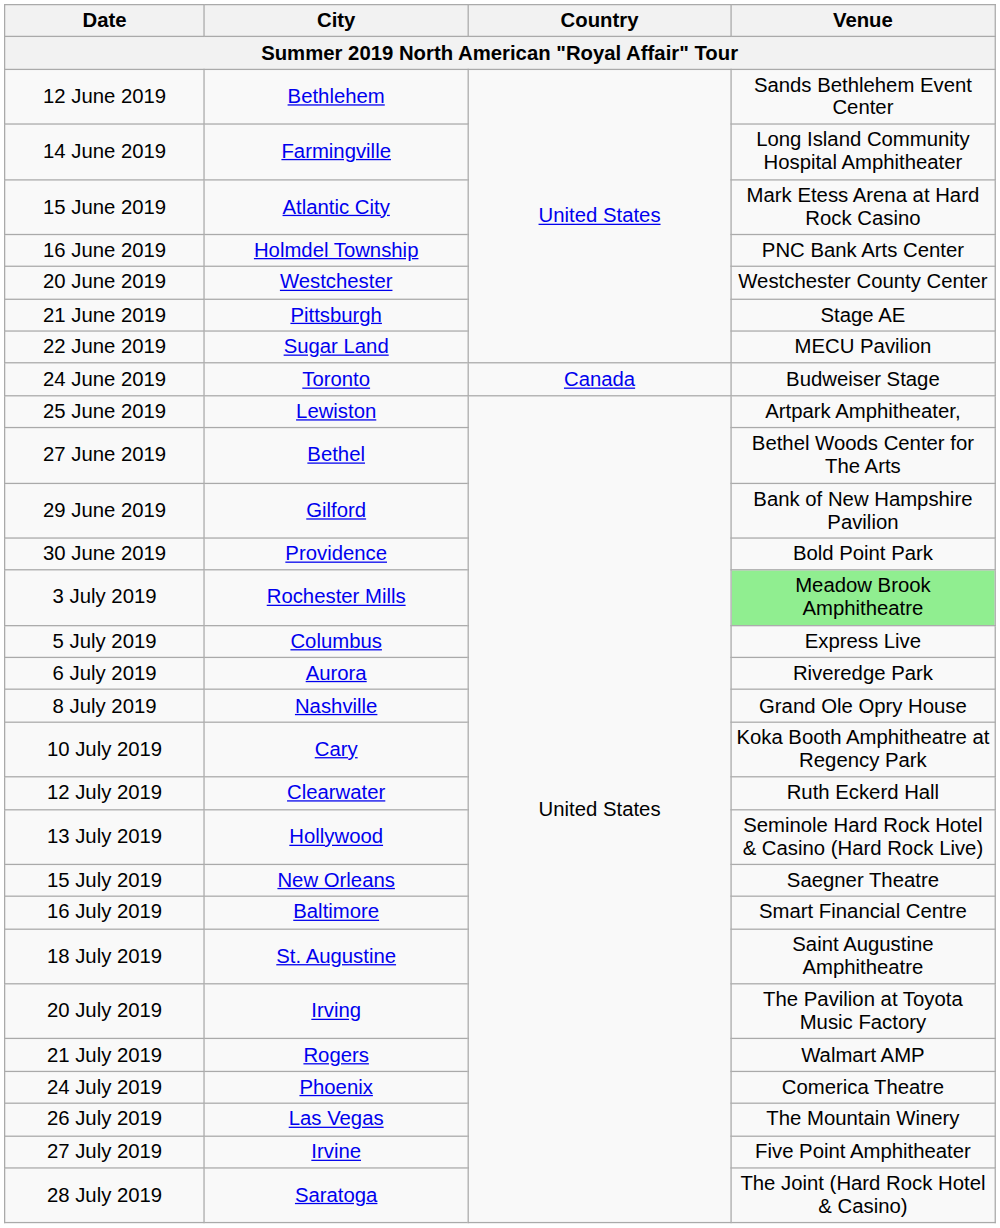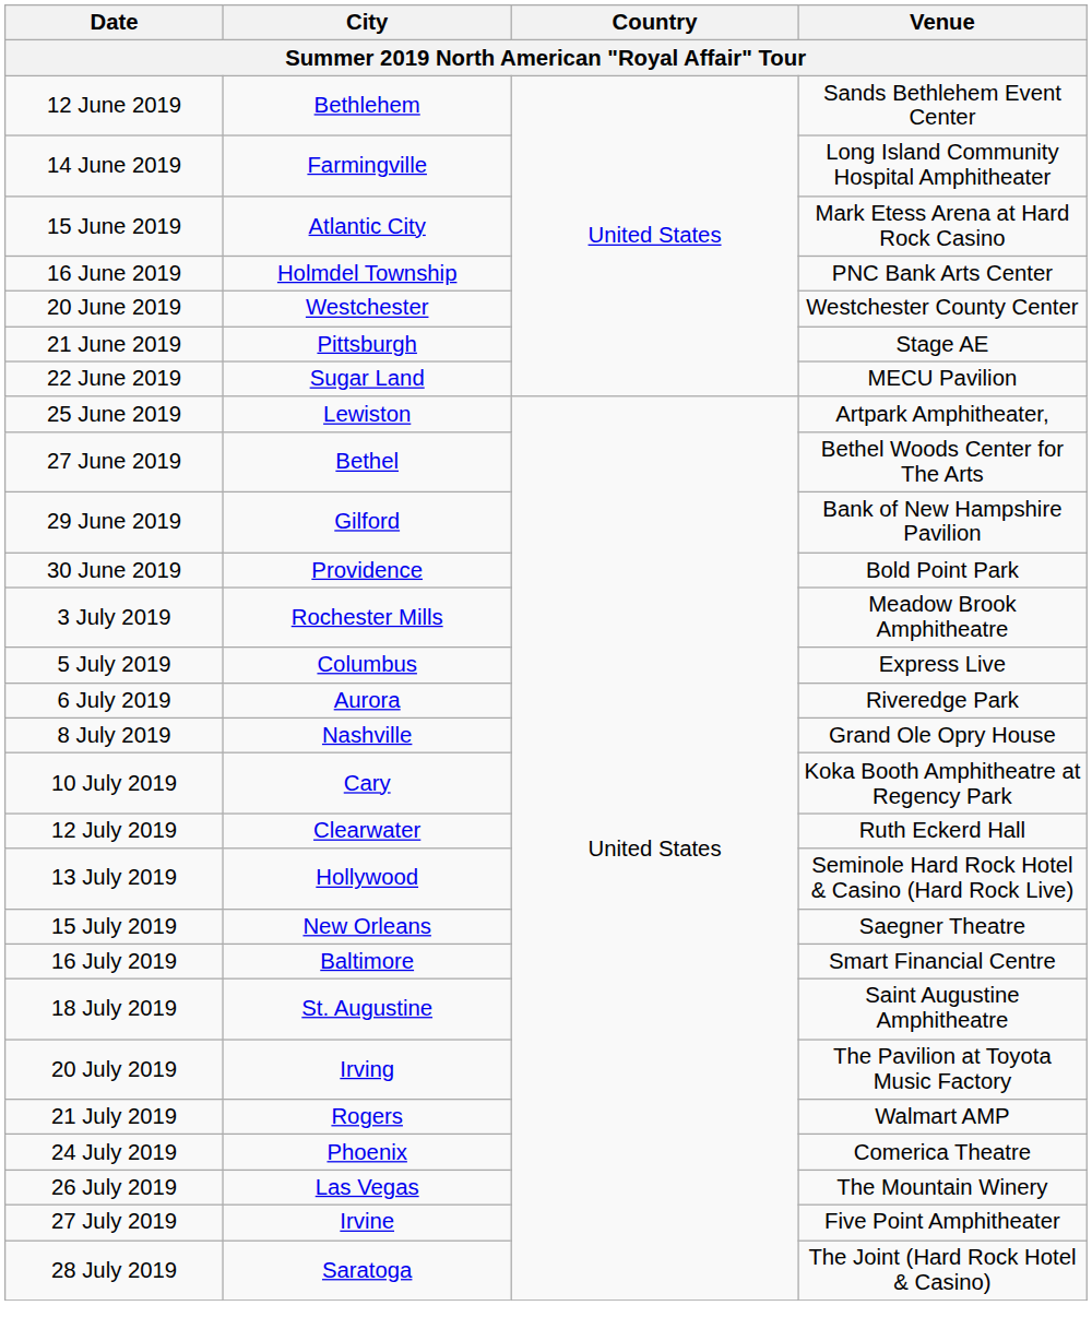- row: 24 June 2019 | Toronto | Canada | Budweiser Stage
3 July 2019 | Venue: lightgreen background -> no background
